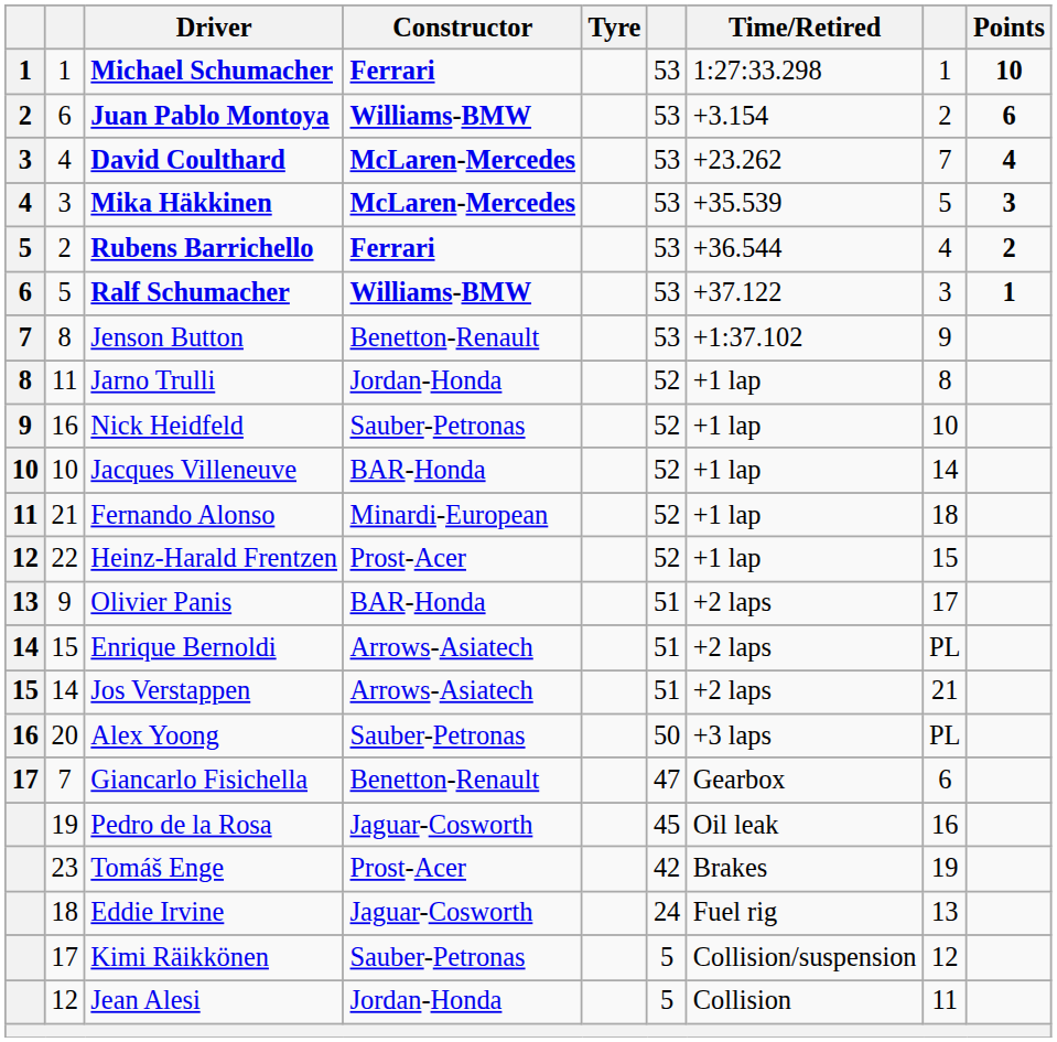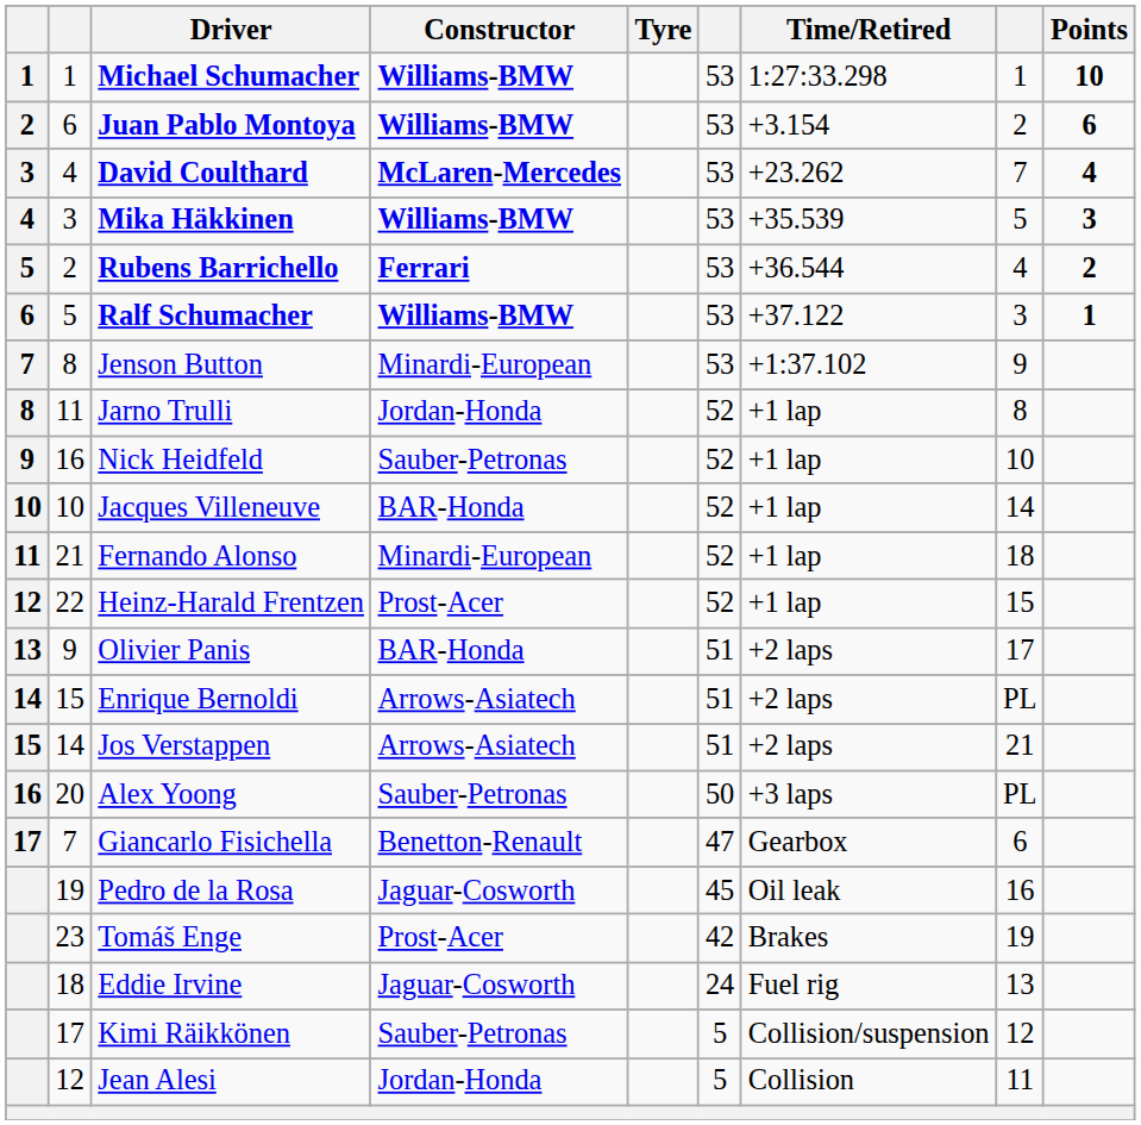Michael Schumacher | Constructor: Ferrari -> Williams-BMW
Mika Häkkinen | Constructor: McLaren-Mercedes -> Williams-BMW
Jenson Button | Constructor: Benetton-Renault -> Minardi-European
